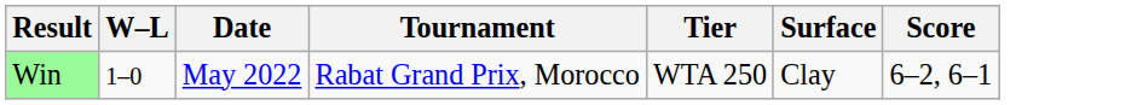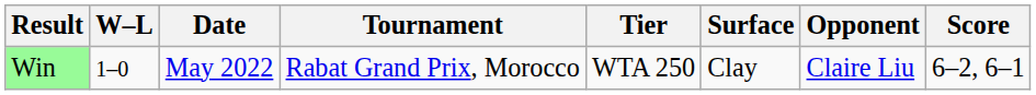+ column: Opponent | Claire Liu
